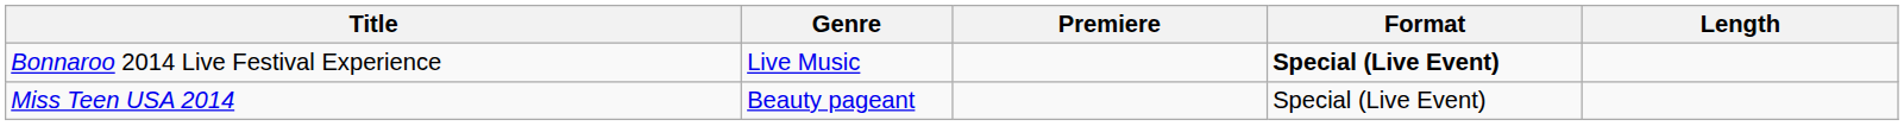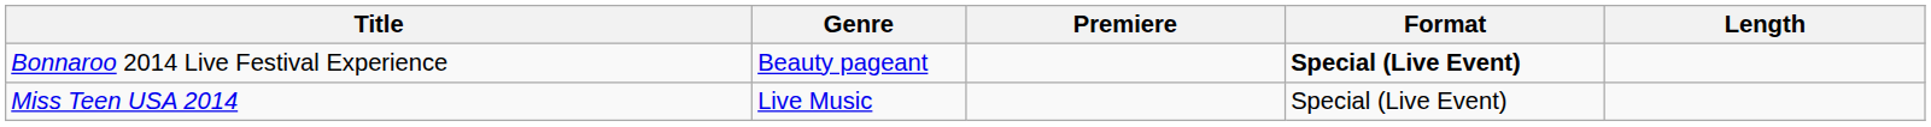Bonnaroo 2014 Live Festival Experience | Genre: Live Music -> Beauty pageant
Miss Teen USA 2014 | Genre: Beauty pageant -> Live Music
